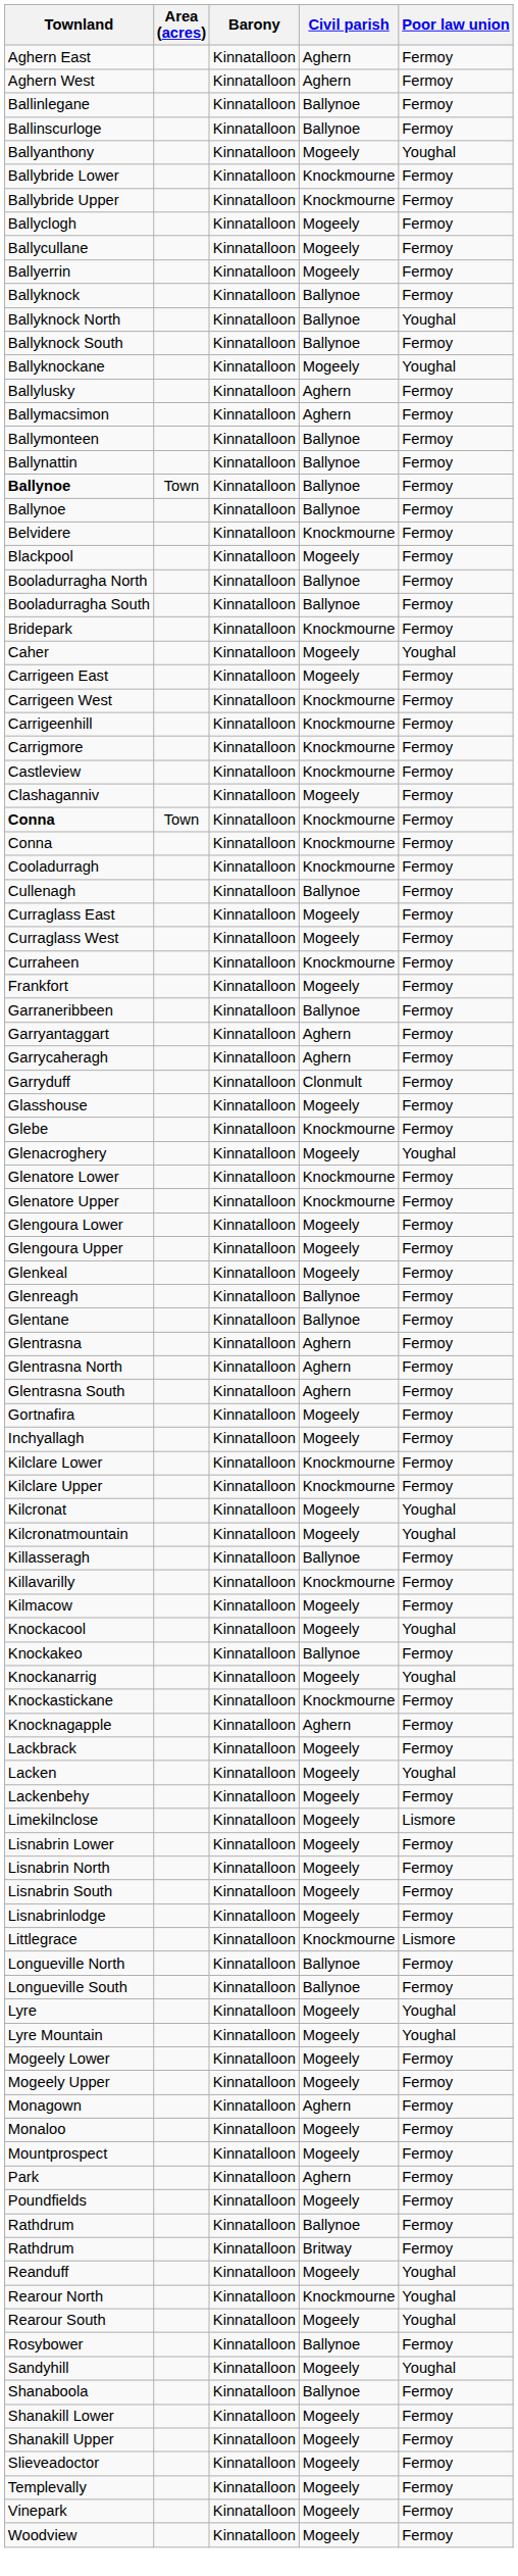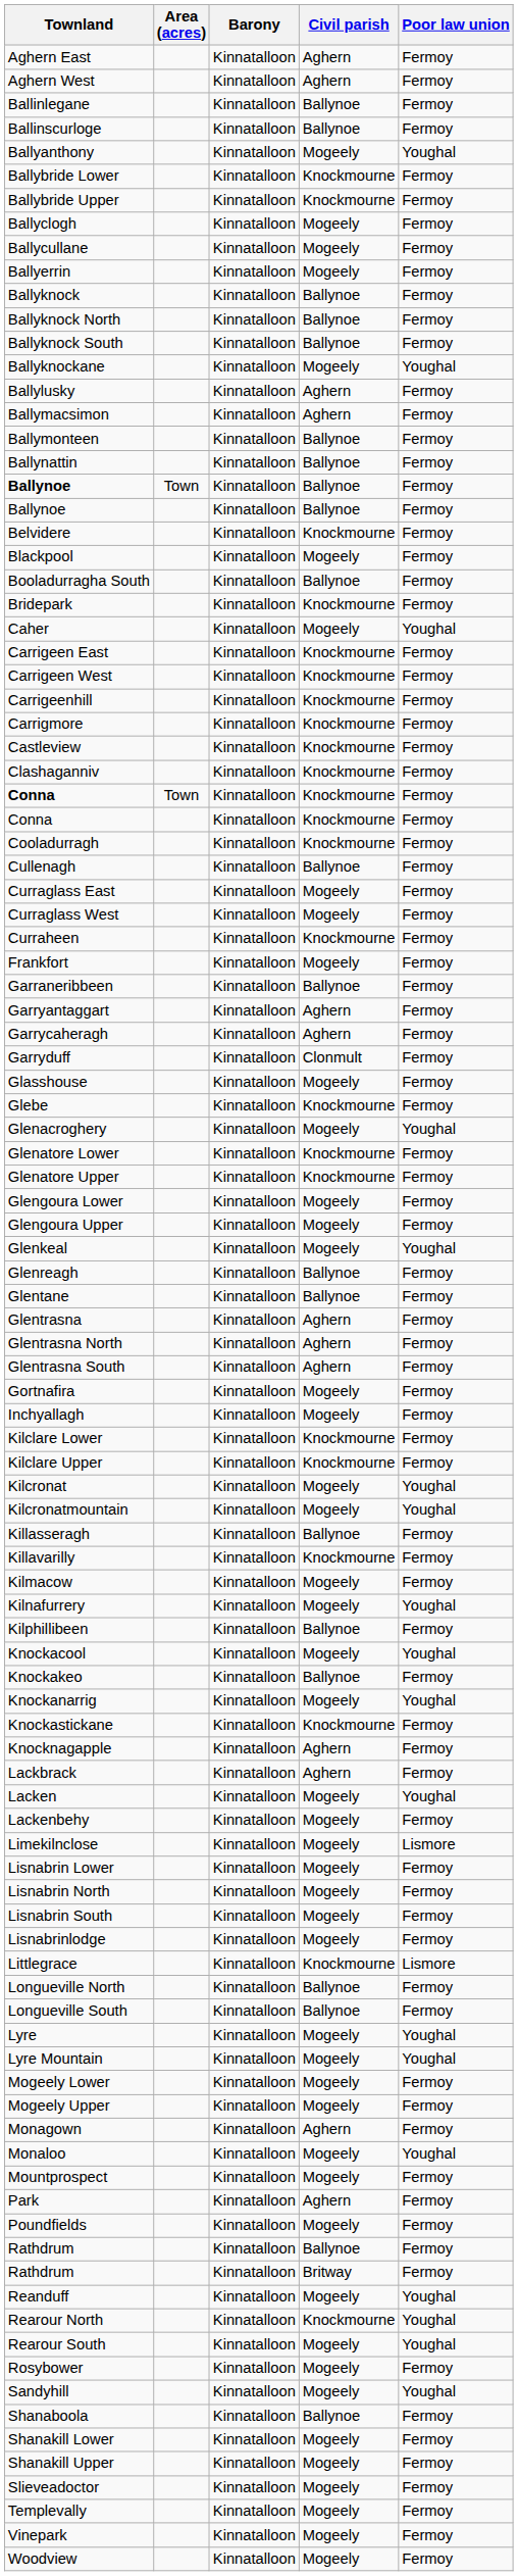Ballyknock North | Poor law union: Youghal -> Fermoy
- row: Booladurragha North | Kinnatalloon | Ballynoe | Fermoy
Carrigeen East | Civil parish: Mogeely -> Knockmourne
Clashaganniv | Civil parish: Mogeely -> Knockmourne
Glenkeal | Poor law union: Fermoy -> Youghal
+ row: Kilnafurrery | Kinnatalloon | Mogeely | Youghal
+ row: Kilphillibeen | Kinnatalloon | Ballynoe | Fermoy
Lackbrack | Civil parish: Mogeely -> Aghern
Monaloo | Poor law union: Fermoy -> Youghal
Rosybower | Civil parish: Ballynoe -> Mogeely
